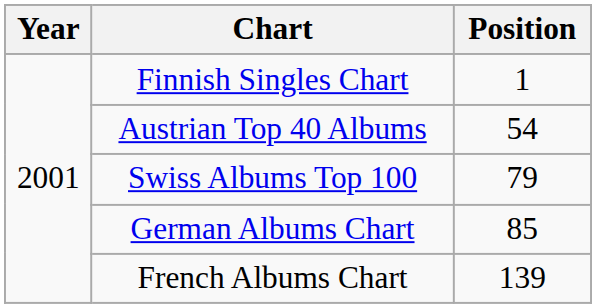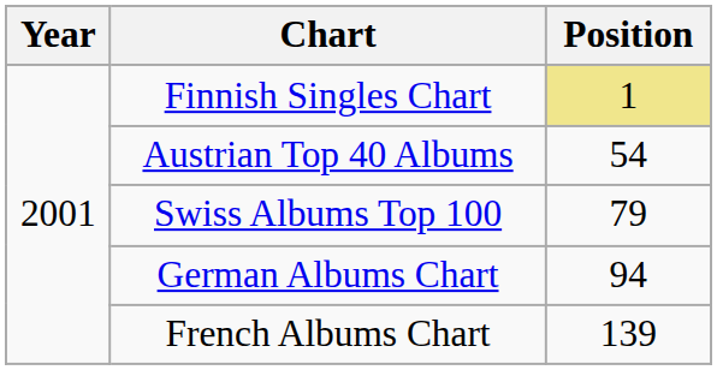Finnish Singles Chart | Position: no background -> khaki background
German Albums Chart | Position: 85 -> 94
